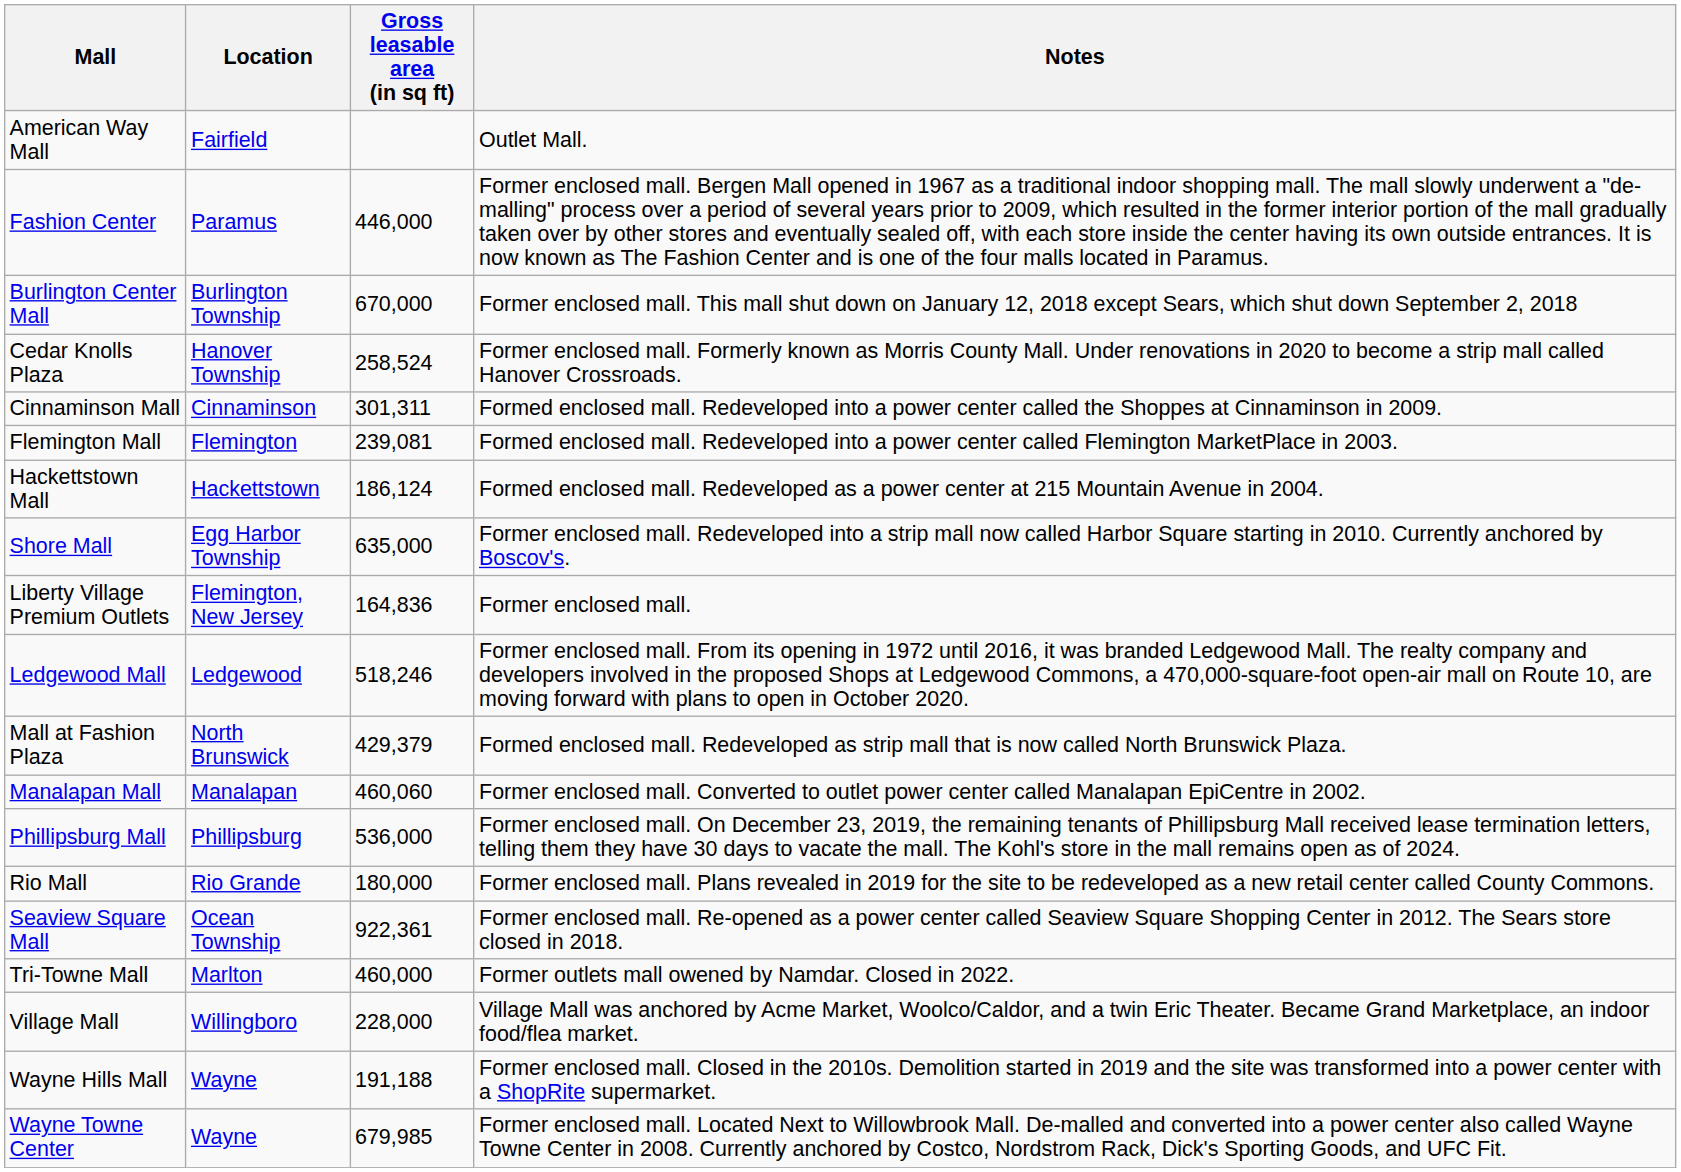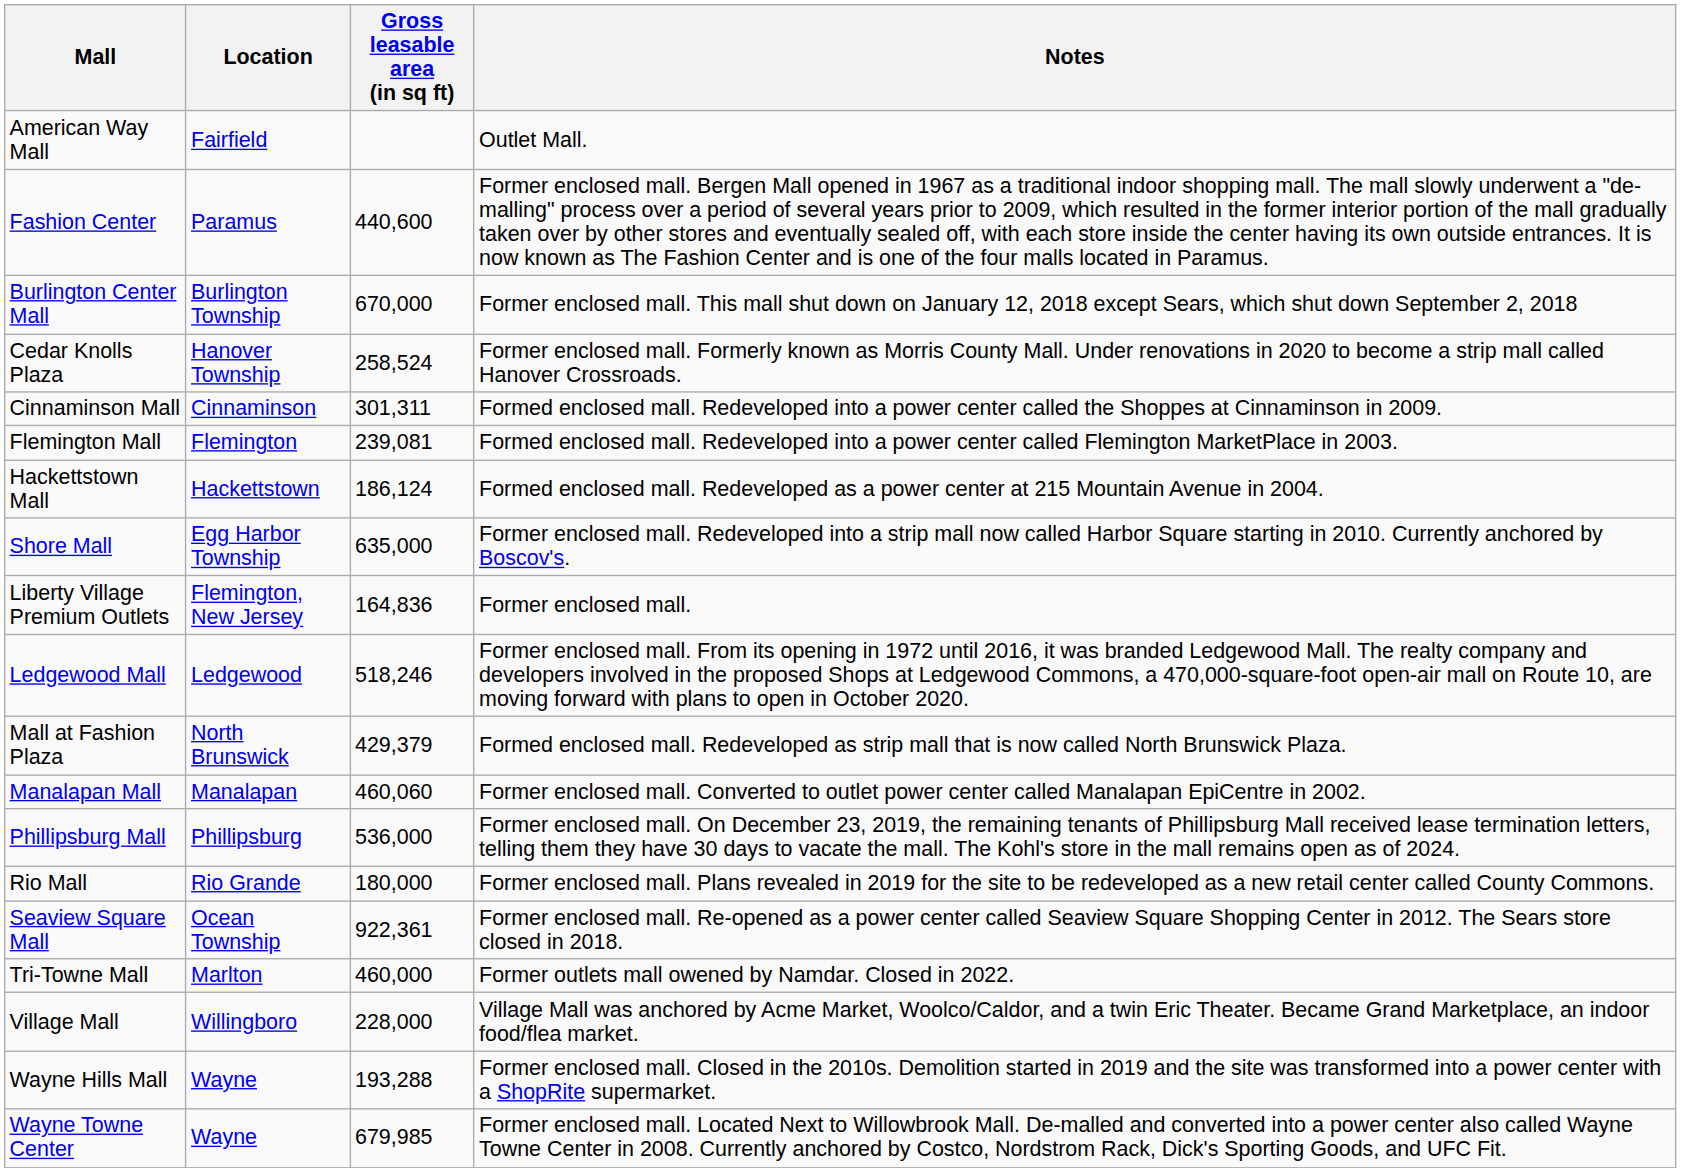Fashion Center | Gross leasable area (in sq ft): 446,000 -> 440,600
Wayne Hills Mall | Gross leasable area (in sq ft): 191,188 -> 193,288
